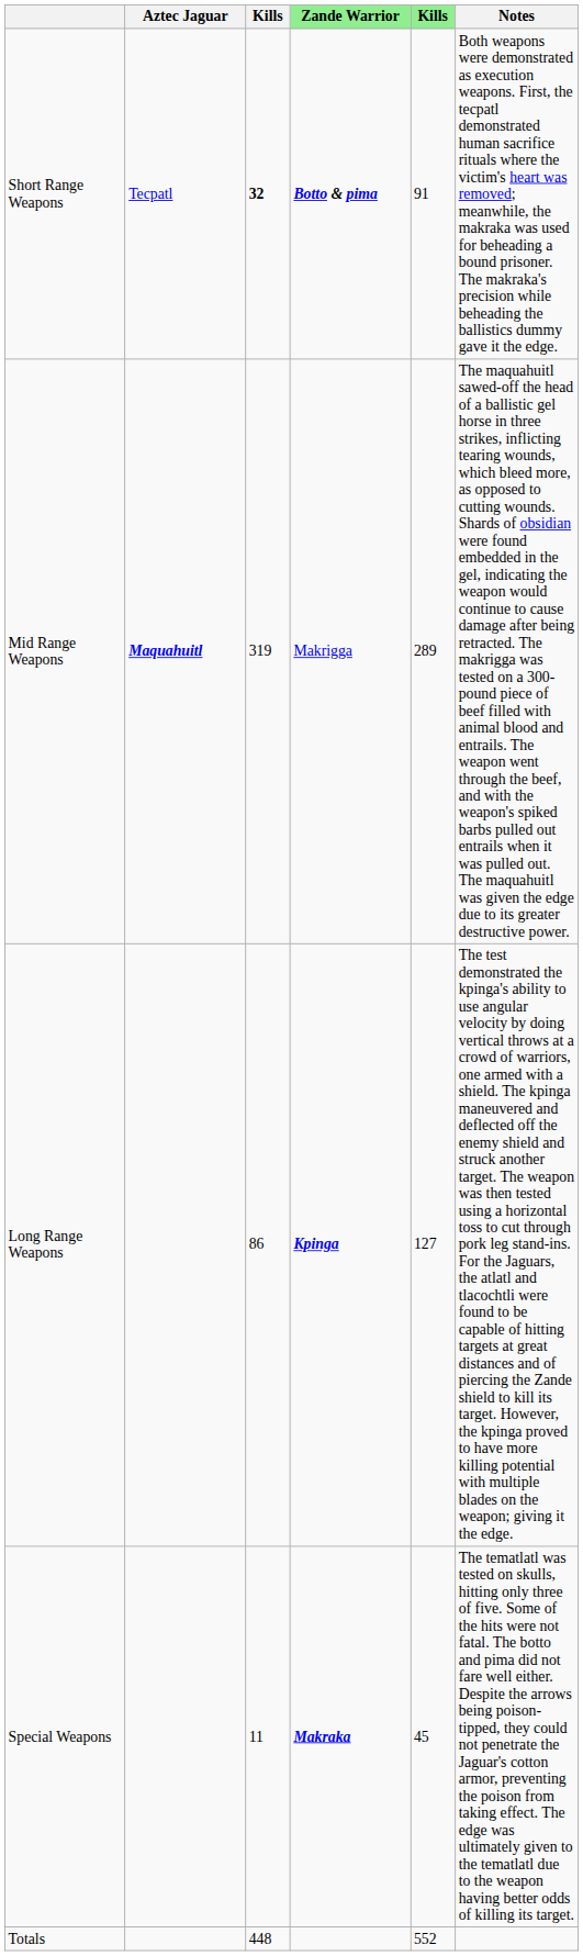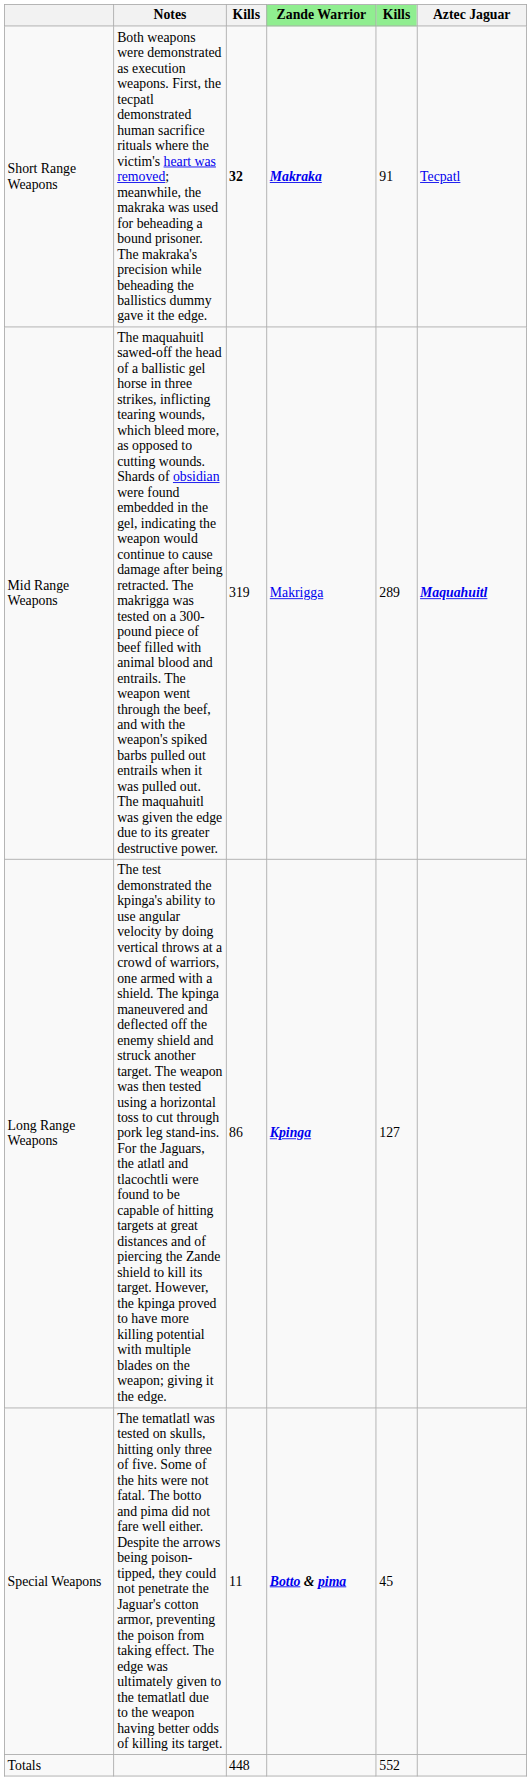columns swapped: Aztec Jaguar <-> Notes
Short Range Weapons | Zande Warrior: Botto & pima -> Makraka
Special Weapons | Zande Warrior: Makraka -> Botto & pima
